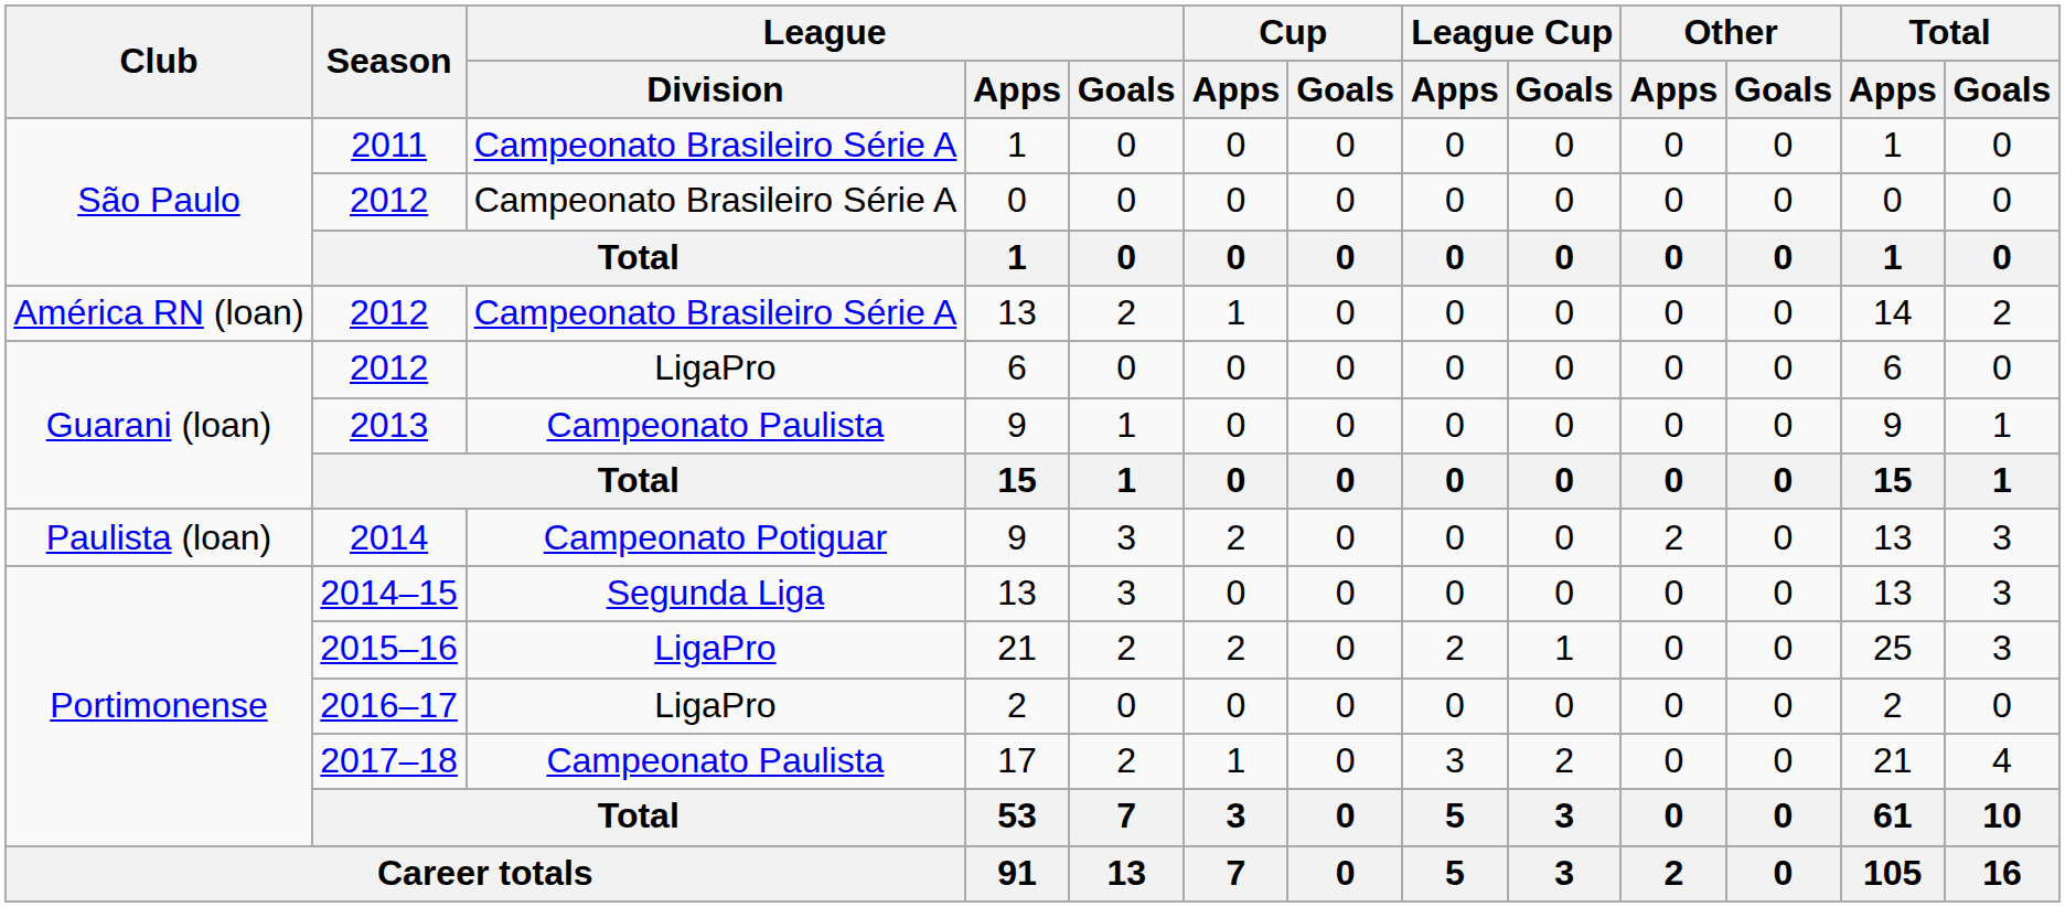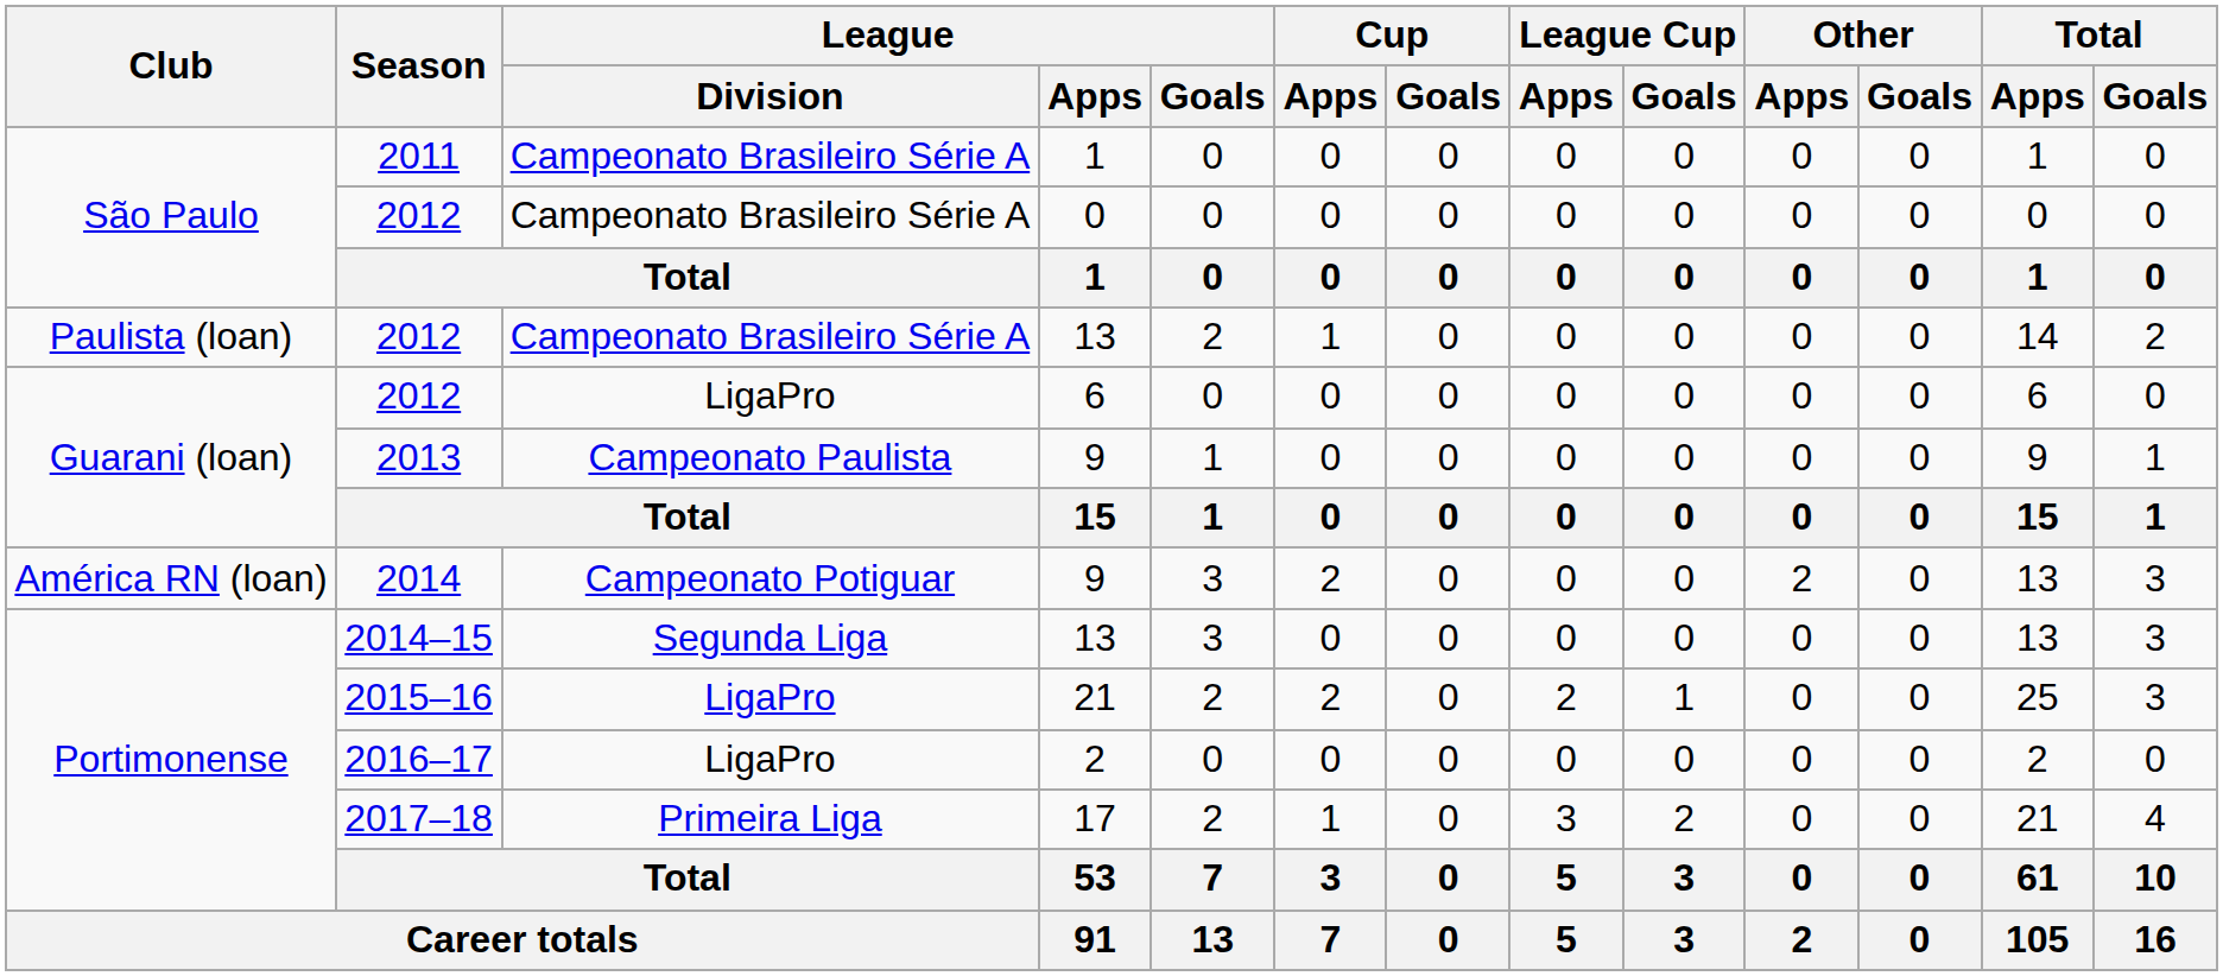2012 / 13 | Club: América RN (loan) -> Paulista (loan)
2014 | Club: Paulista (loan) -> América RN (loan)
2017–18 | League / Division: Campeonato Paulista -> Primeira Liga
